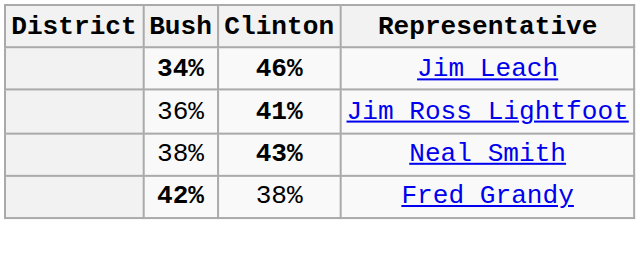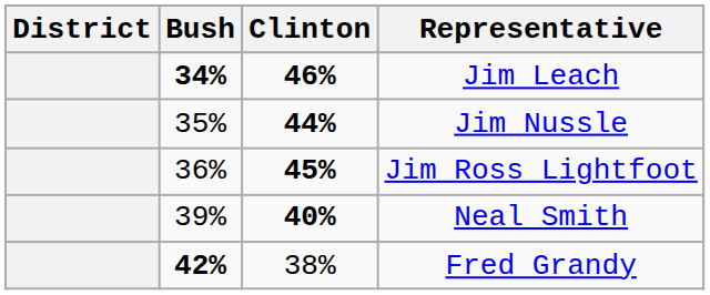+ row: 35% | 44% | Jim Nussle
Jim Ross Lightfoot | Clinton: 41% -> 45%
Neal Smith | Bush: 38% -> 39%
Neal Smith | Clinton: 43% -> 40%
